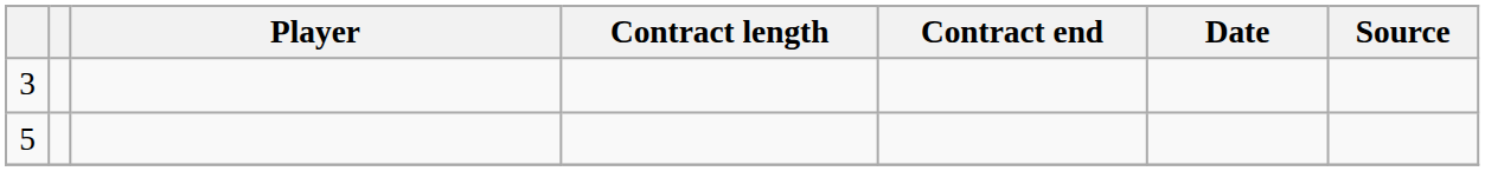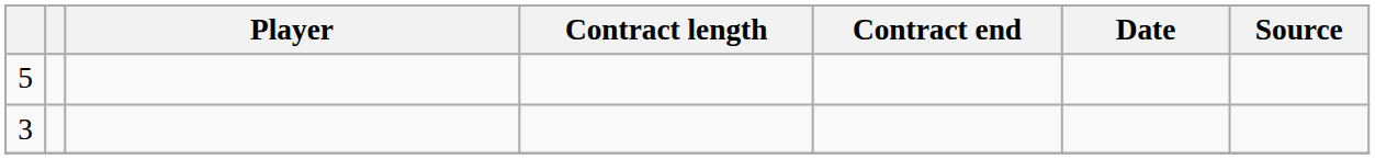rows swapped: 3 <-> 5
